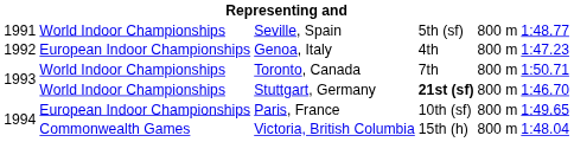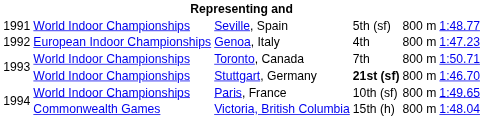Paris, France | column 2: European Indoor Championships -> World Indoor Championships
